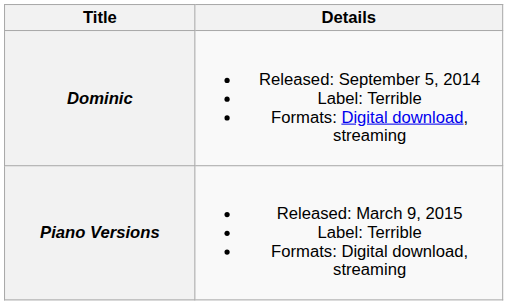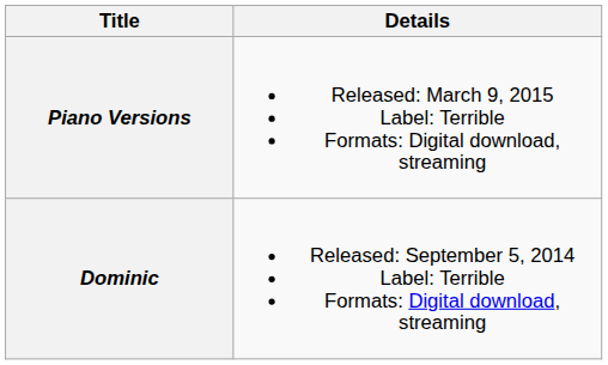rows swapped: Dominic <-> Piano Versions
